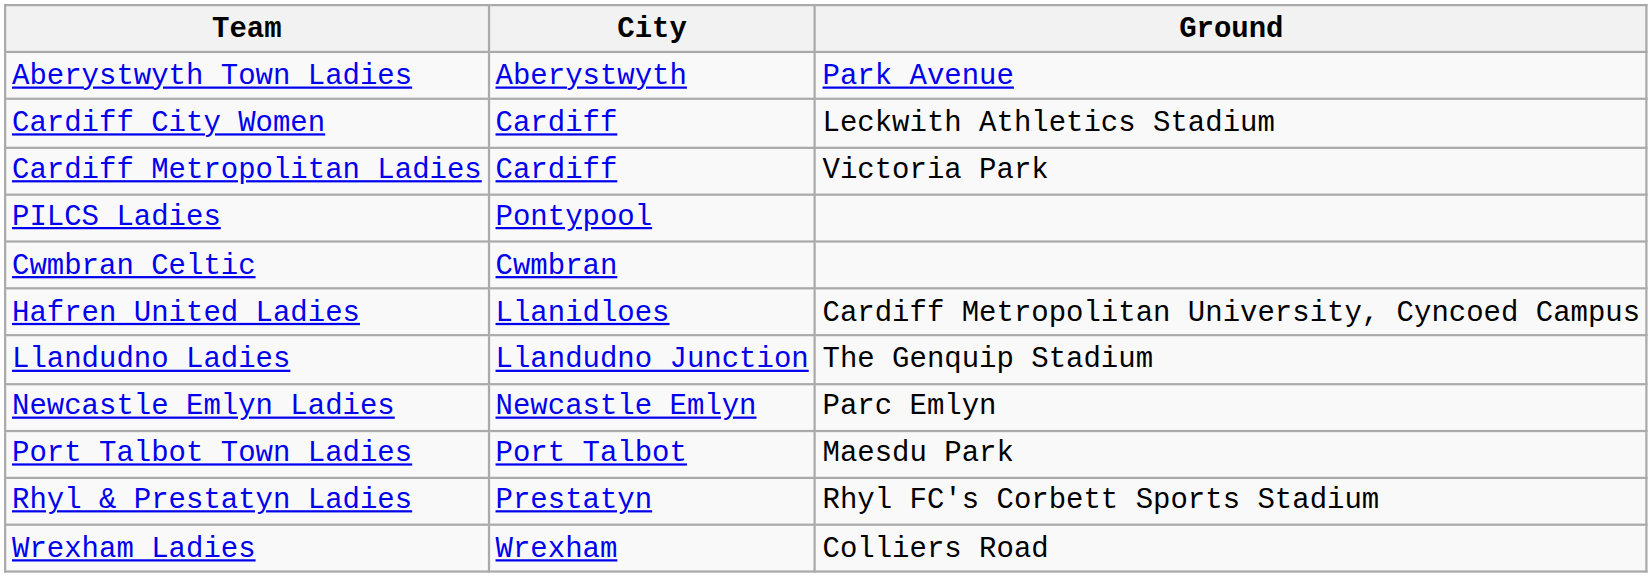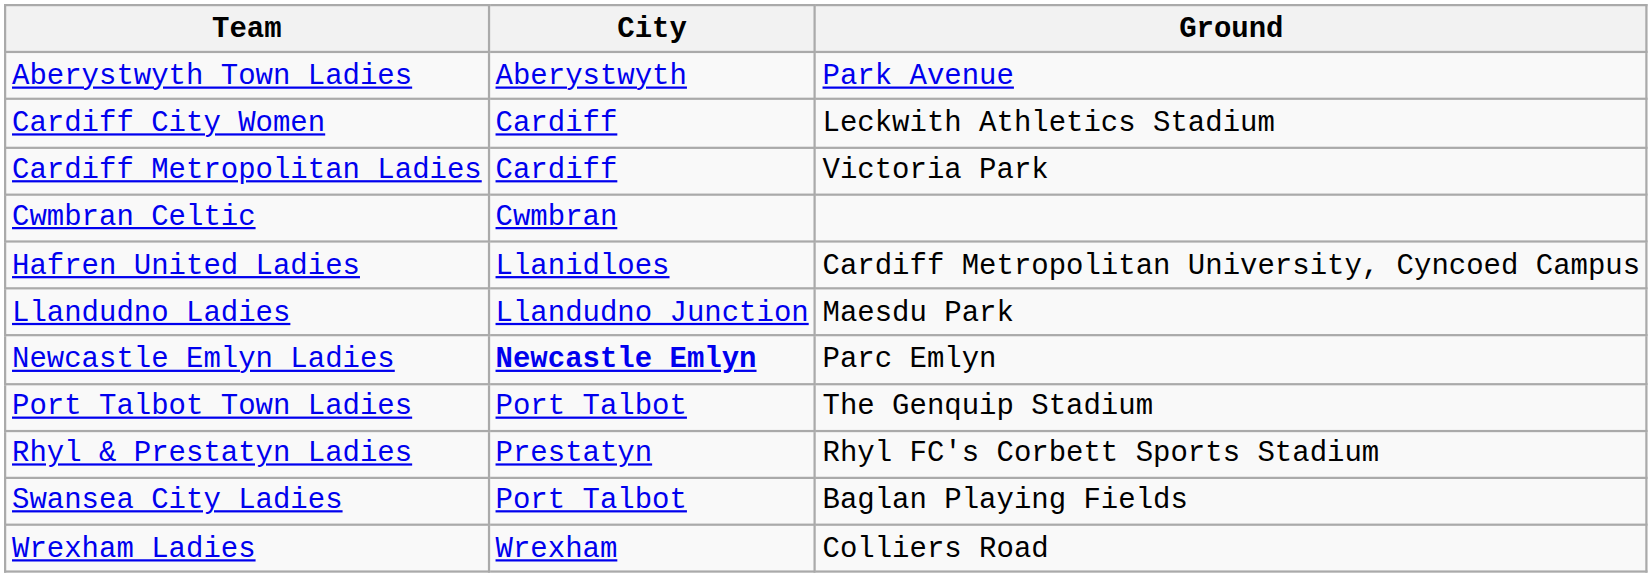- row: PILCS Ladies | Pontypool
Llandudno Ladies | Ground: The Genquip Stadium -> Maesdu Park
Newcastle Emlyn Ladies | City: normal -> bold
Port Talbot Town Ladies | Ground: Maesdu Park -> The Genquip Stadium
+ row: Swansea City Ladies | Port Talbot | Baglan Playing Fields
